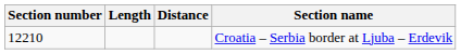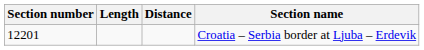Croatia – Serbia border at Ljuba – Erdevik | Section number: 12210 -> 12201
